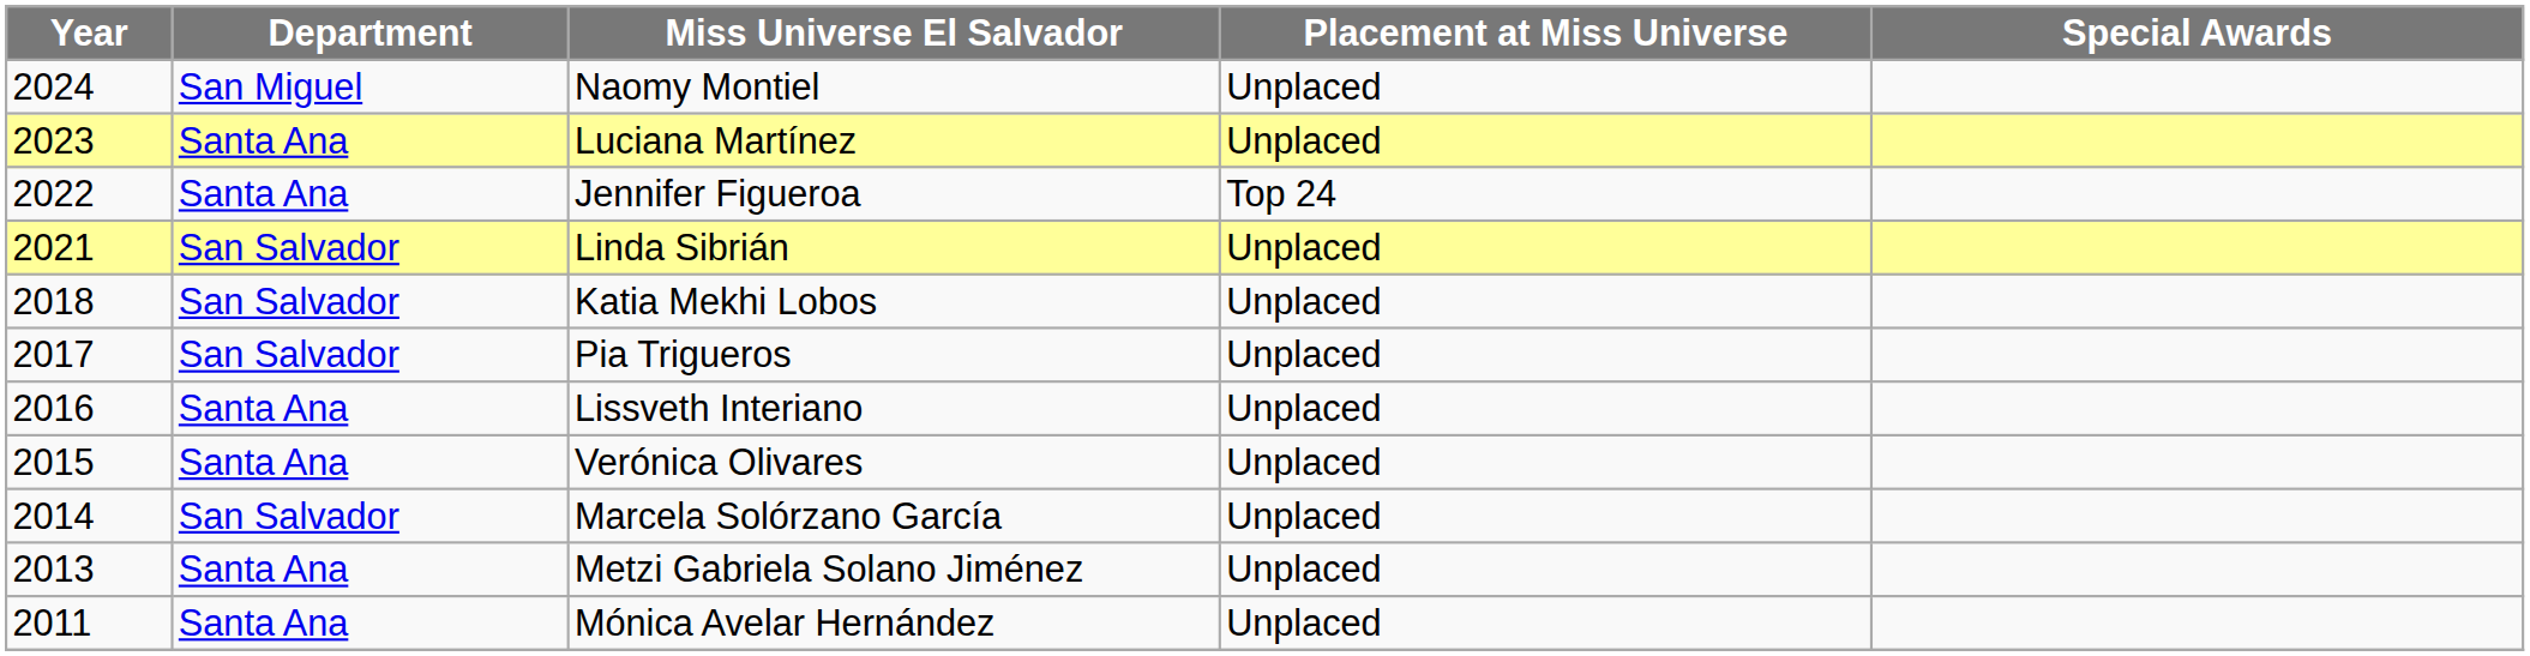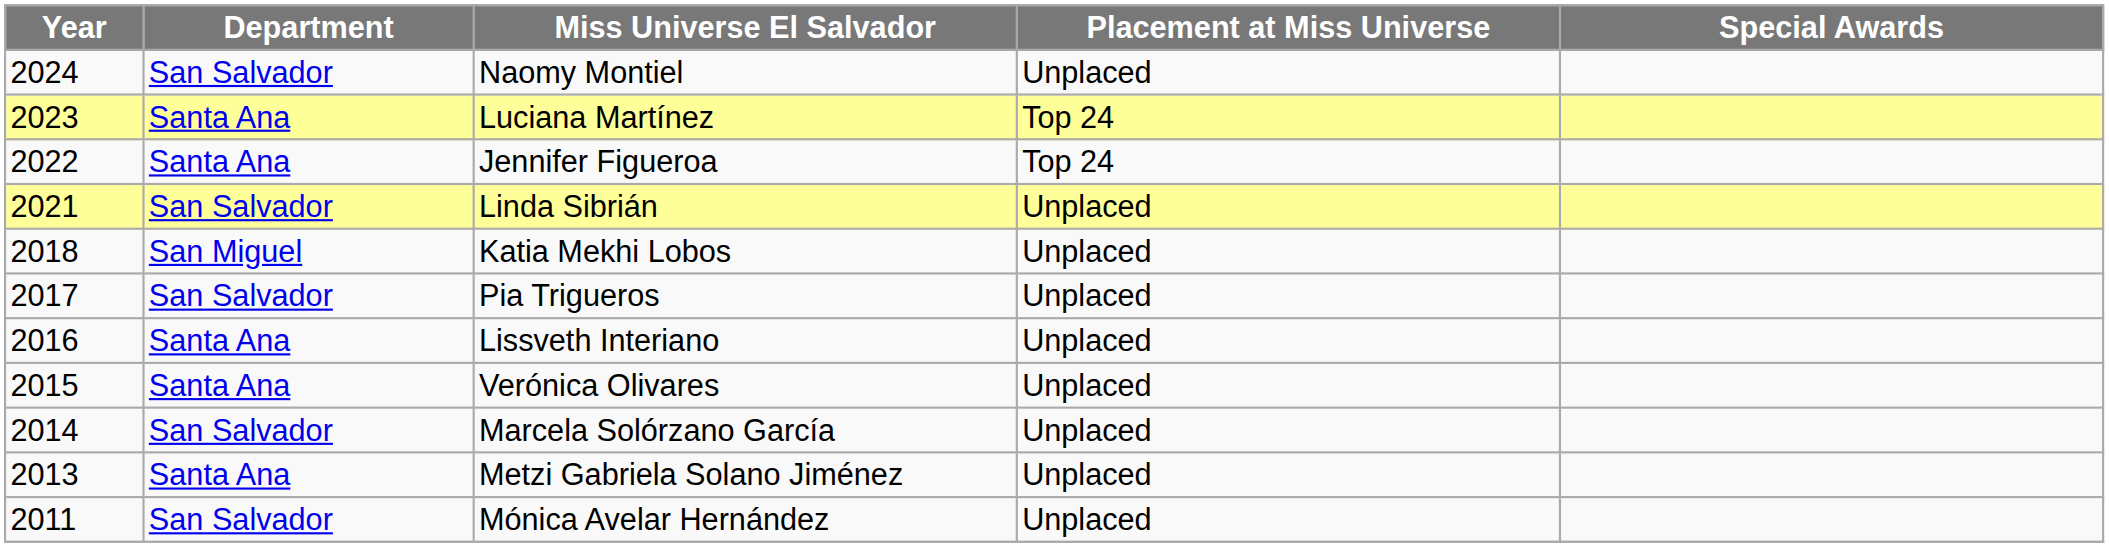Naomy Montiel | Department: San Miguel -> San Salvador
Luciana Martínez | Placement at Miss Universe: Unplaced -> Top 24
Katia Mekhi Lobos | Department: San Salvador -> San Miguel
Mónica Avelar Hernández | Department: Santa Ana -> San Salvador
